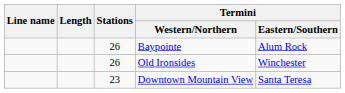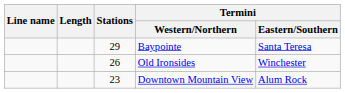Baypointe | Stations: 26 -> 29
Baypointe | Termini / Eastern/Southern: Alum Rock -> Santa Teresa
Downtown Mountain View | Termini / Eastern/Southern: Santa Teresa -> Alum Rock
